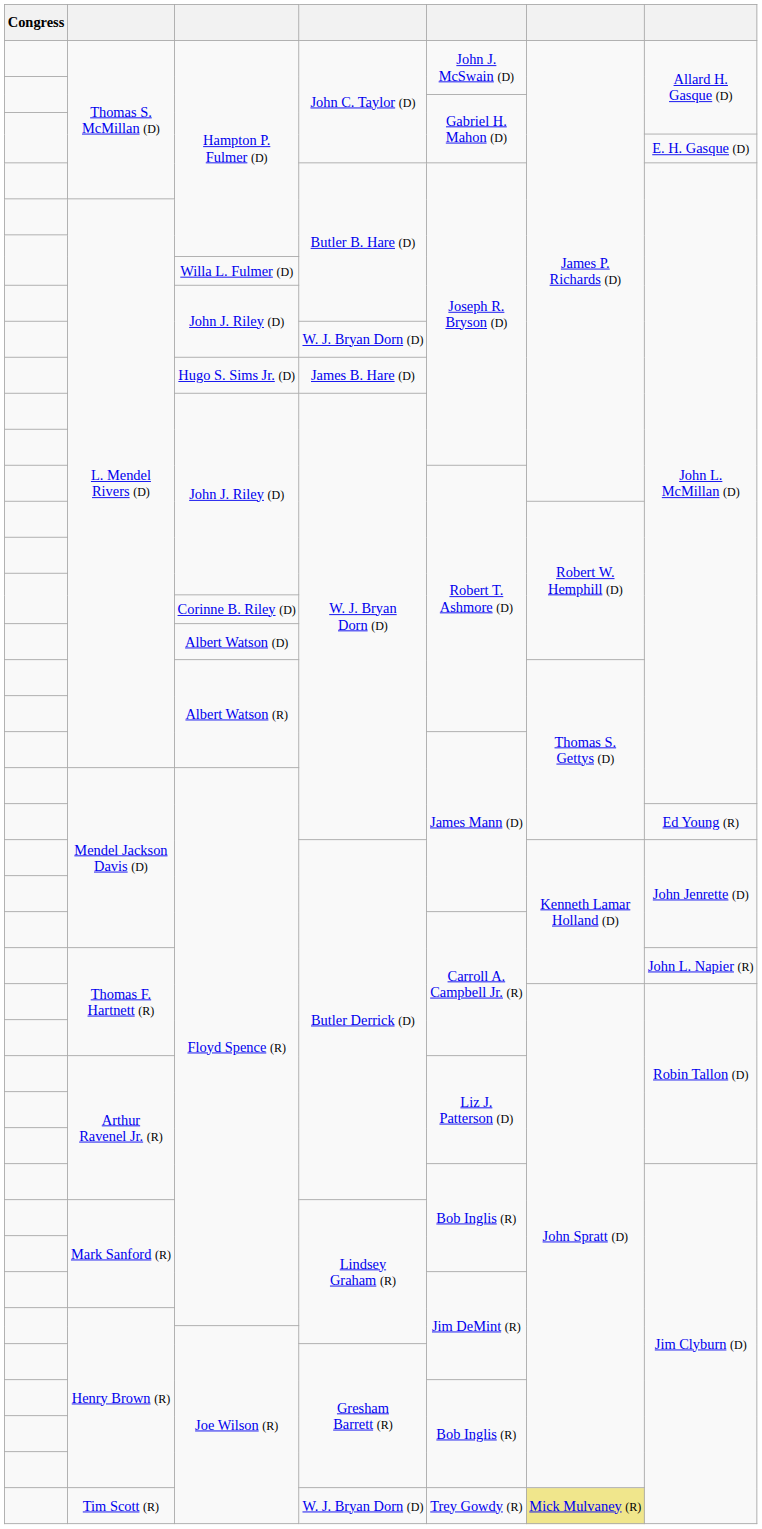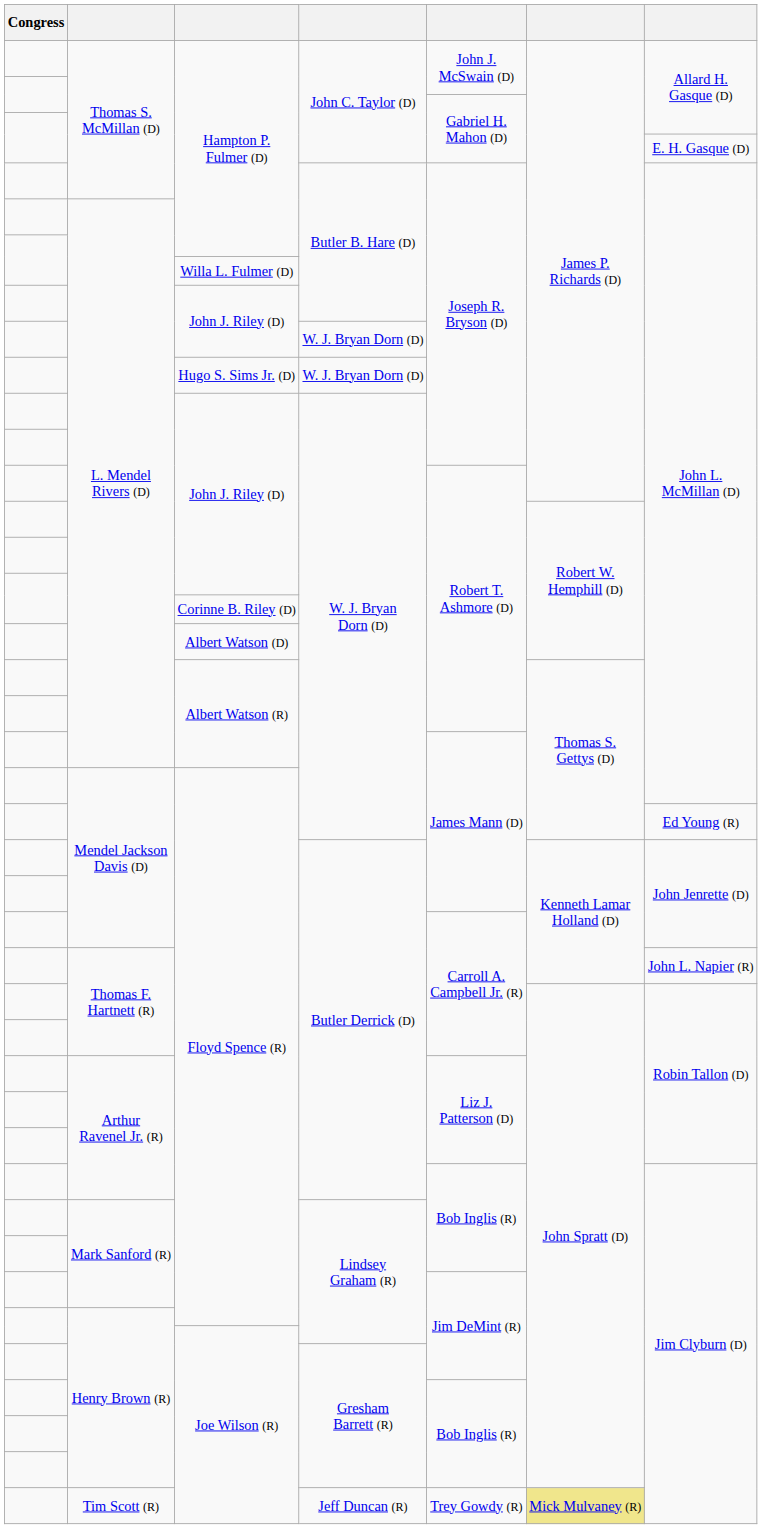Hugo S. Sims Jr. (D) | column 4: James B. Hare (D) -> W. J. Bryan Dorn (D)
Tim Scott (R) / Joe Wilson (R) | column 4: W. J. Bryan Dorn (D) -> Jeff Duncan (R)
